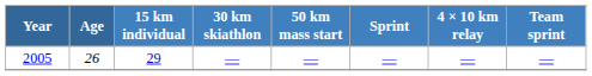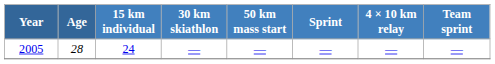2005 | Age: 26 -> 28
2005 | 15 km individual: 29 -> 24
